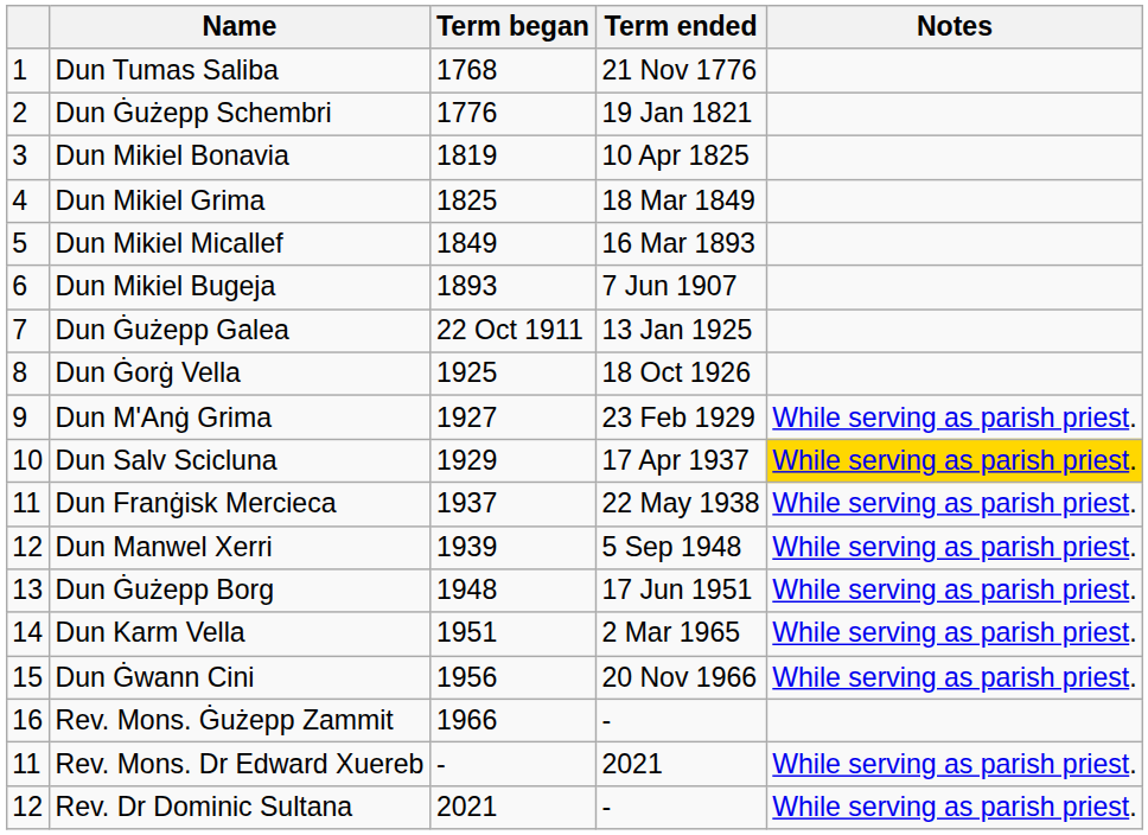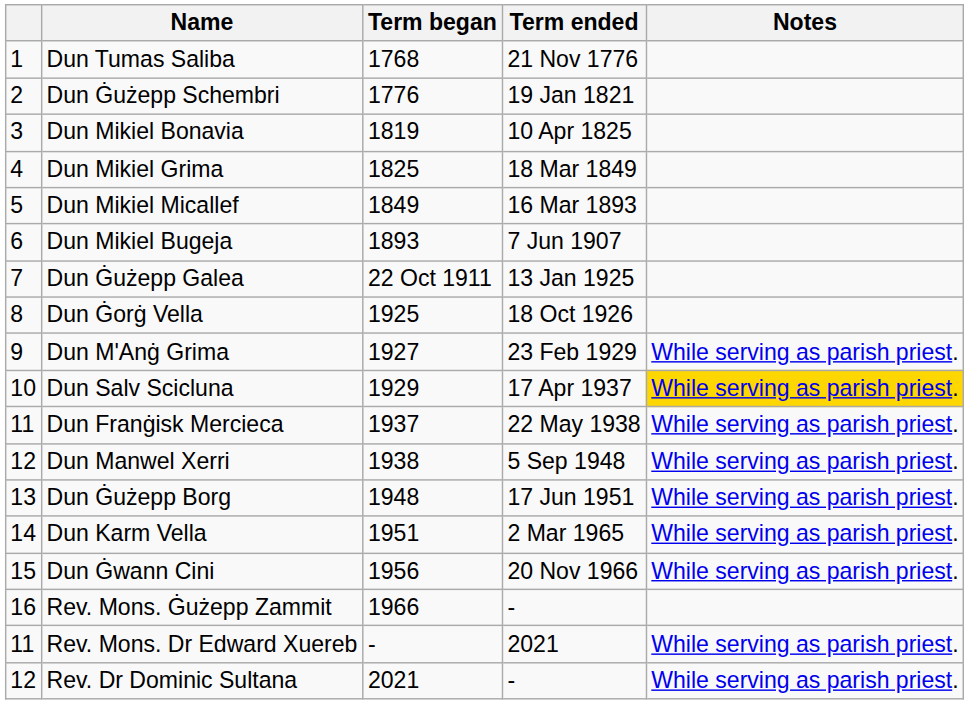Dun Manwel Xerri | Term began: 1939 -> 1938
